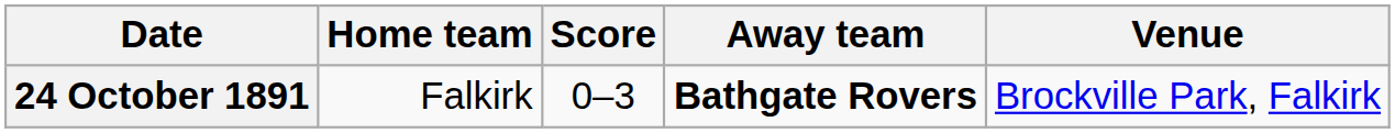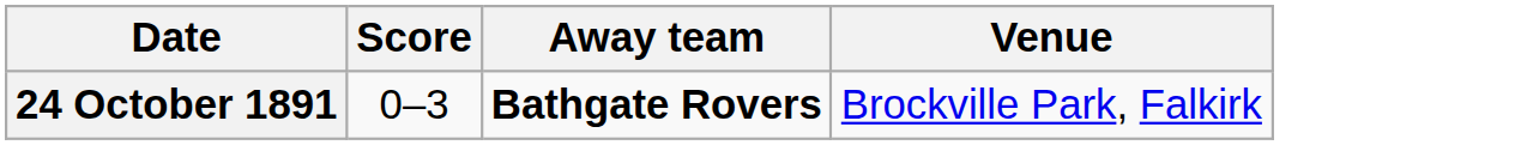- column: Home team | Falkirk
